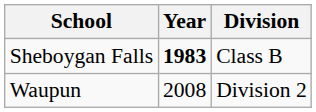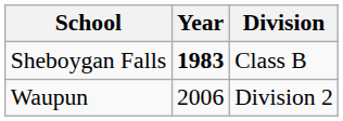Waupun | Year: 2008 -> 2006
